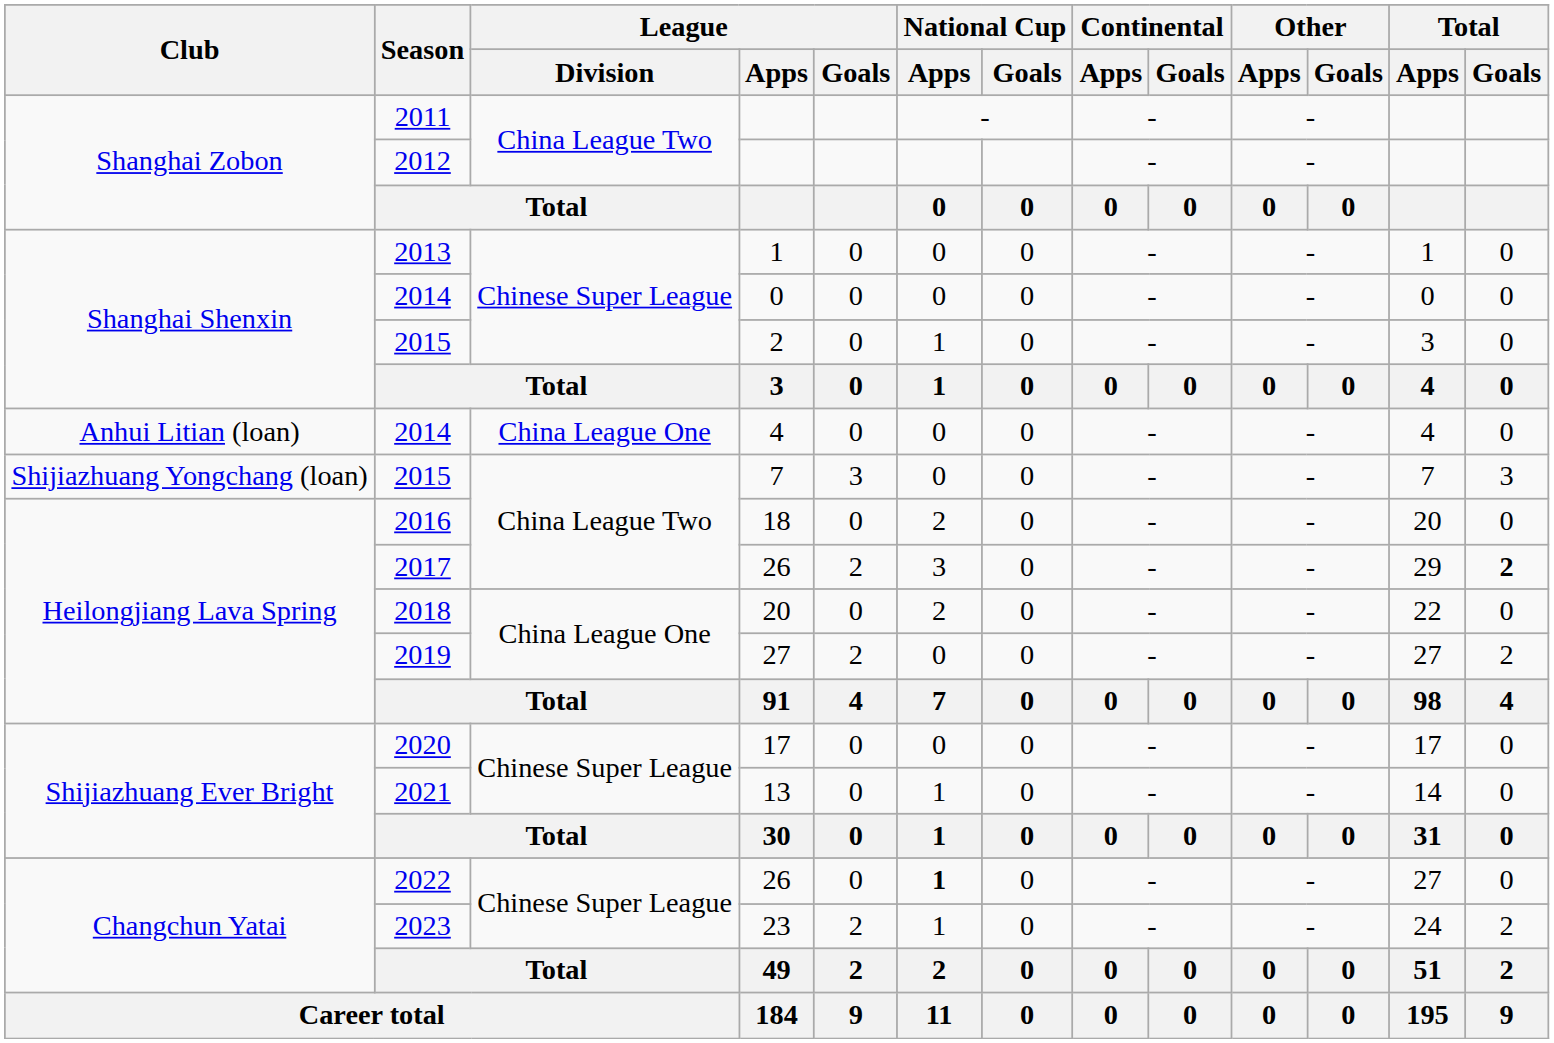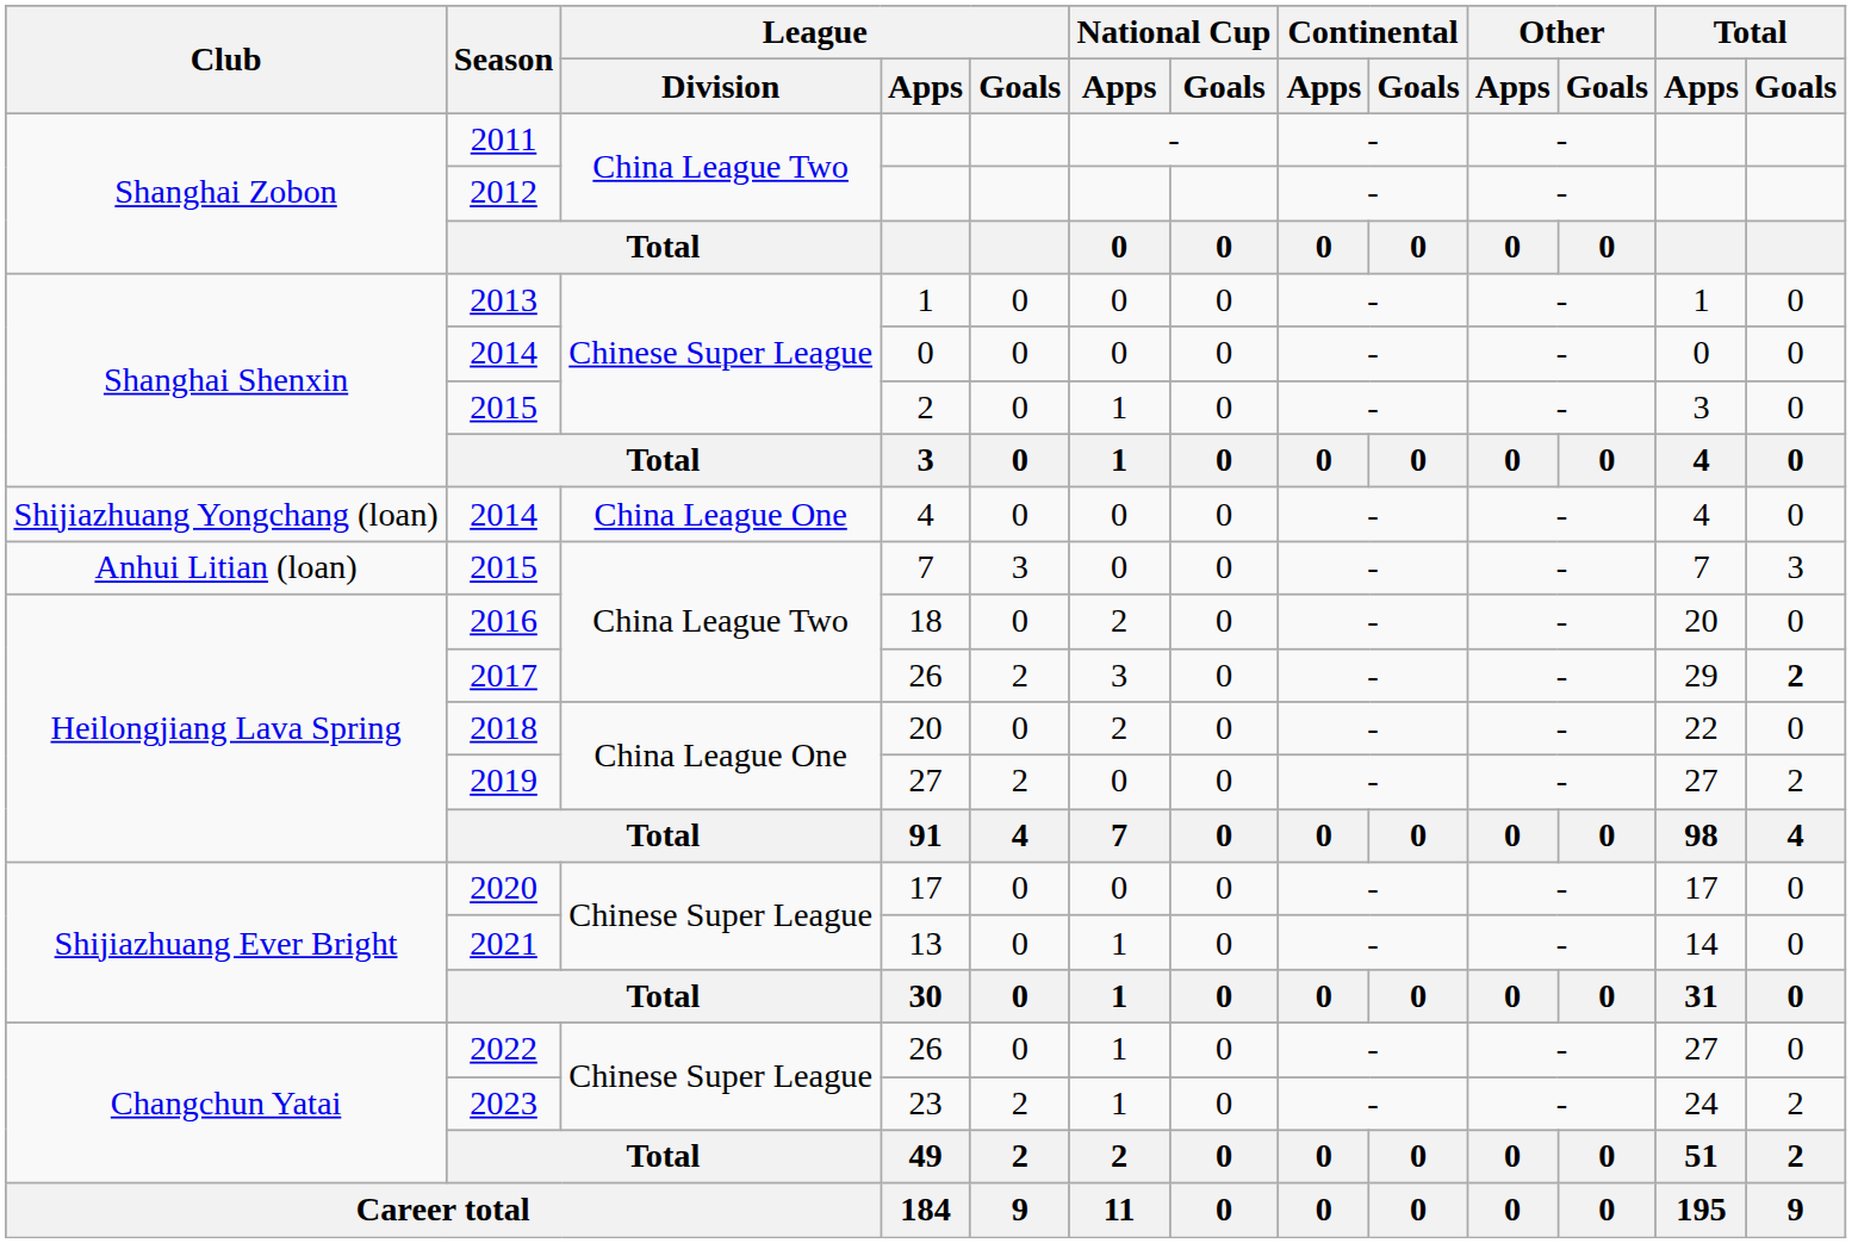2014 / 4 | Club: Anhui Litian (loan) -> Shijiazhuang Yongchang (loan)
2015 / 7 | Club: Shijiazhuang Yongchang (loan) -> Anhui Litian (loan)
2022 | National Cup / Apps: bold -> normal
